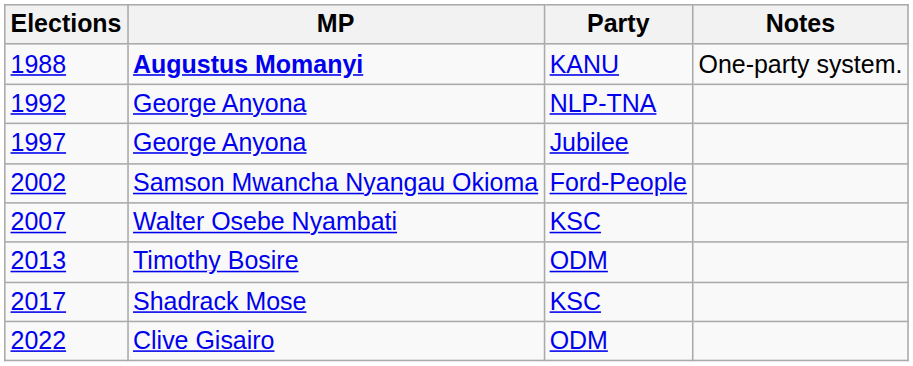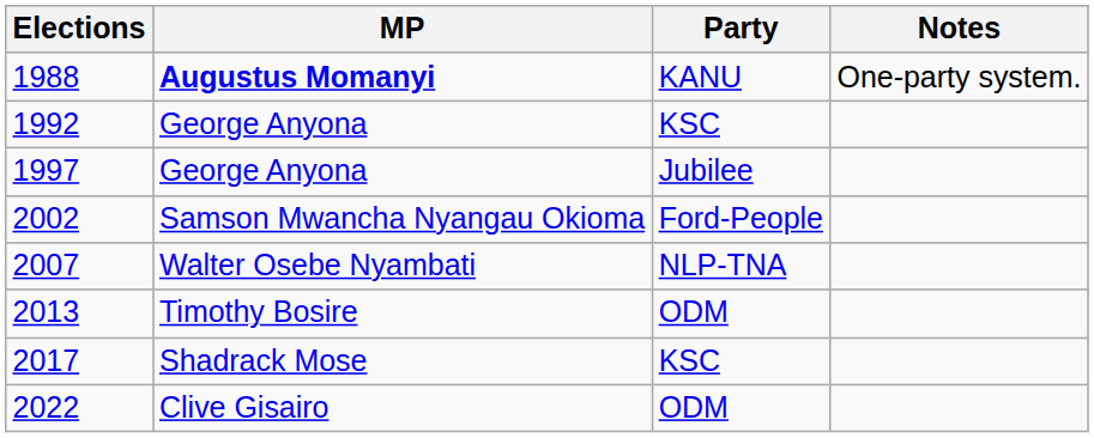1992 | Party: NLP-TNA -> KSC
2007 | Party: KSC -> NLP-TNA
